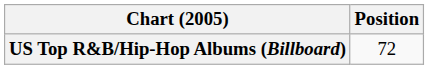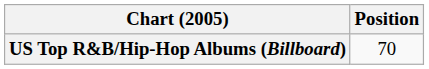US Top R&B/Hip-Hop Albums (Billboard) | Position: 72 -> 70
